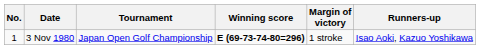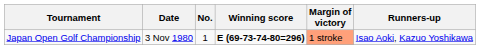columns swapped: No. <-> Tournament
3 Nov 1980 | Margin of victory: no background -> lightsalmon background
